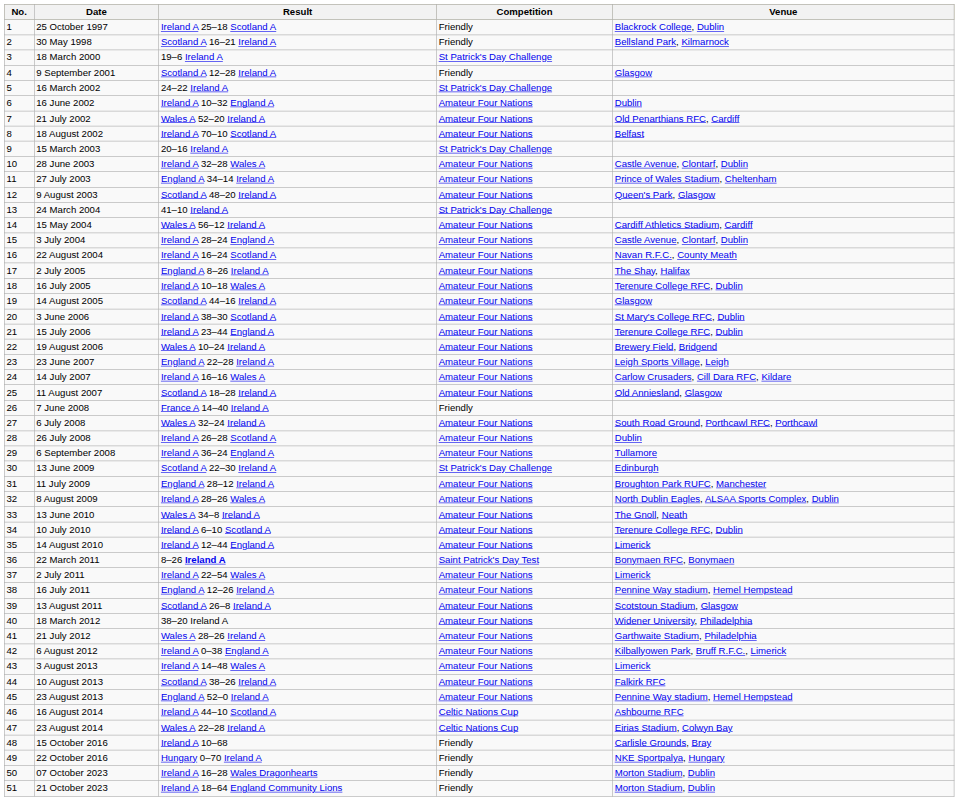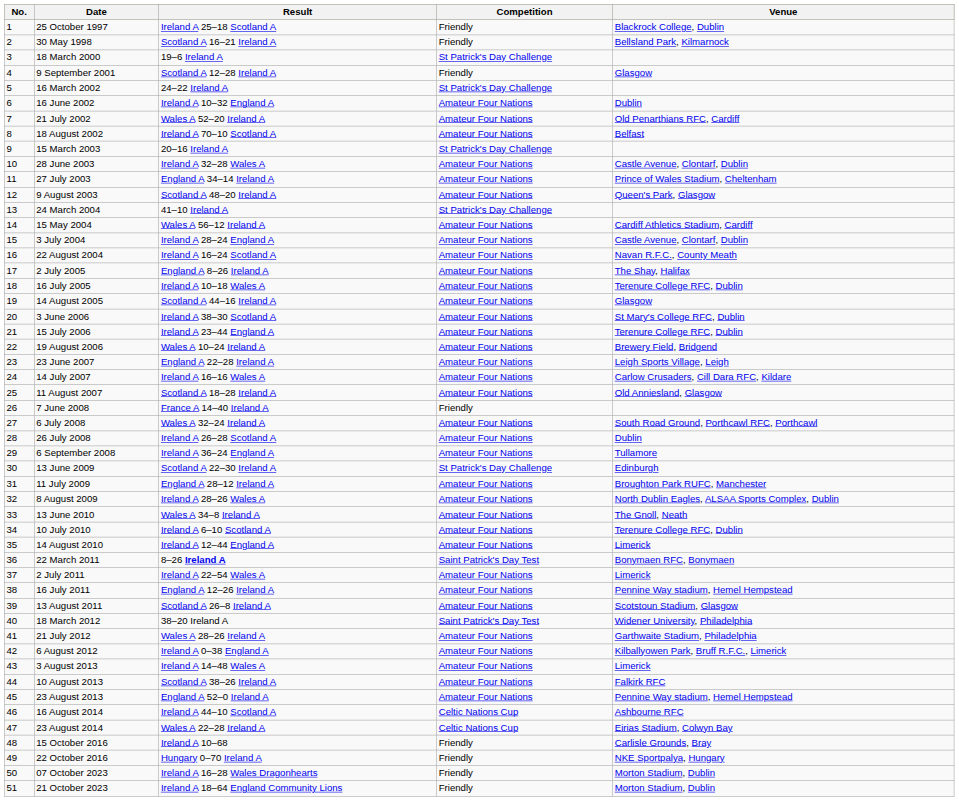18 March 2012 | Competition: Amateur Four Nations -> Saint Patrick's Day Test
